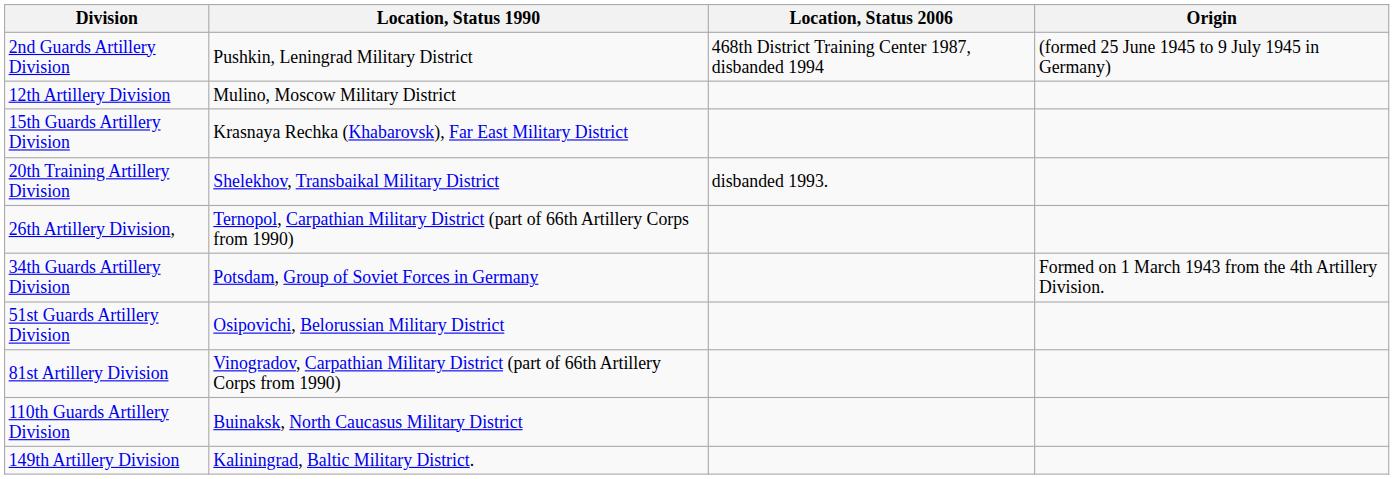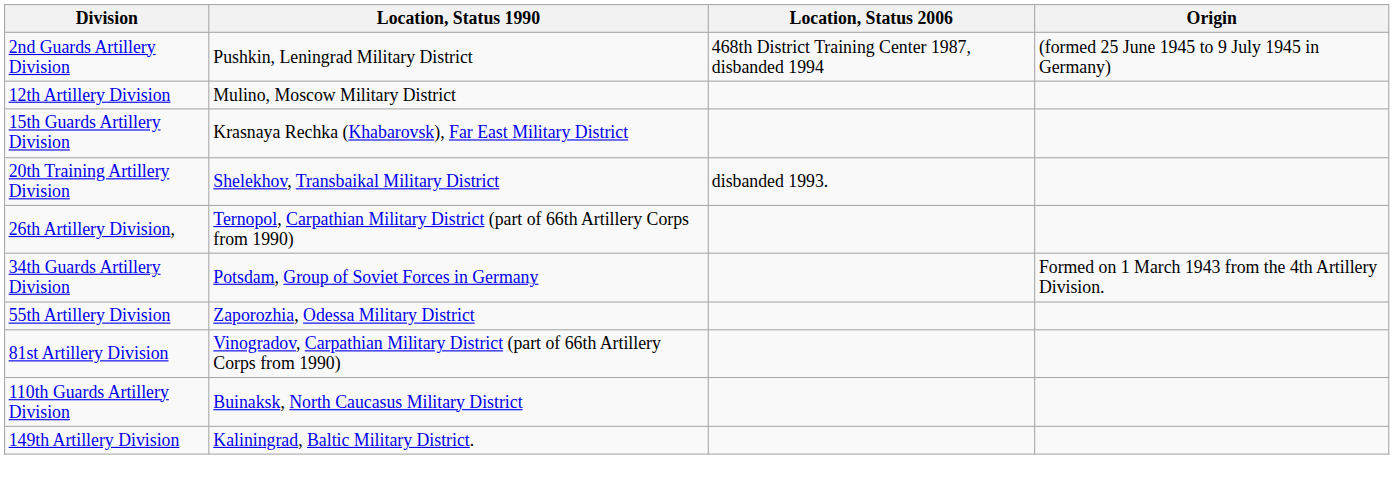- row: 51st Guards Artillery Division | Osipovichi, Belorussian Military District
+ row: 55th Artillery Division | Zaporozhia, Odessa Military District
